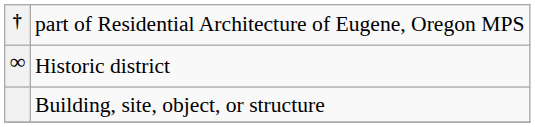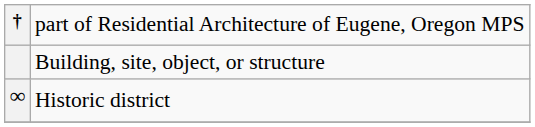rows swapped: Building, site, object, or structure <-> Historic district
